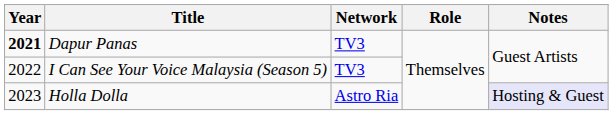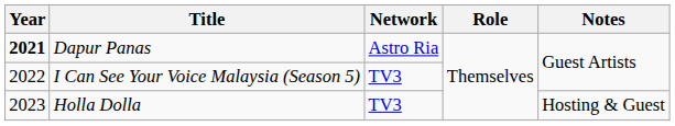Dapur Panas | Network: TV3 -> Astro Ria
Holla Dolla | Network: Astro Ria -> TV3
Holla Dolla | Notes: lavender background -> no background
